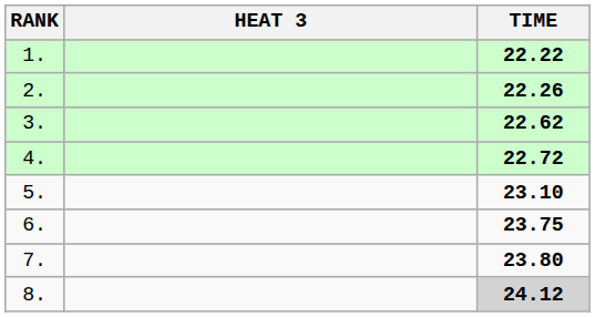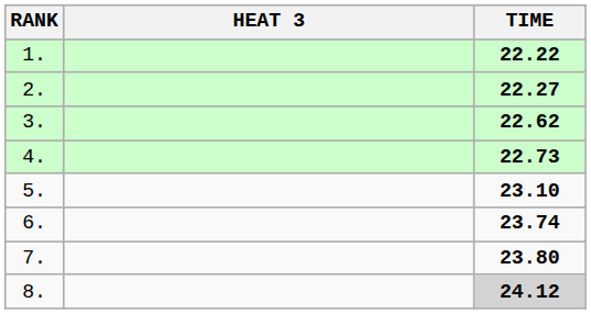2. | TIME: 22.26 -> 22.27
4. | TIME: 22.72 -> 22.73
6. | TIME: 23.75 -> 23.74
